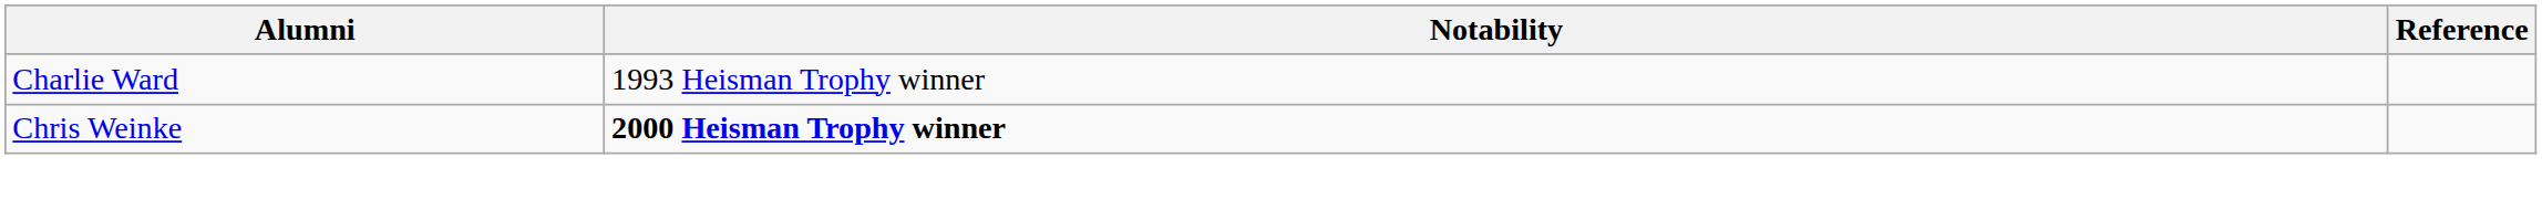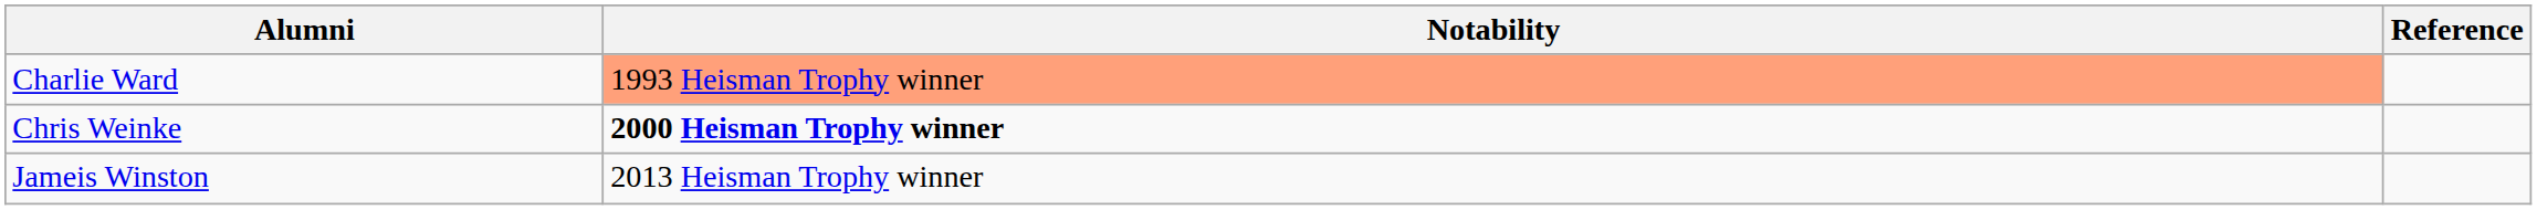Charlie Ward | Notability: no background -> lightsalmon background
+ row: Jameis Winston | 2013 Heisman Trophy winner
